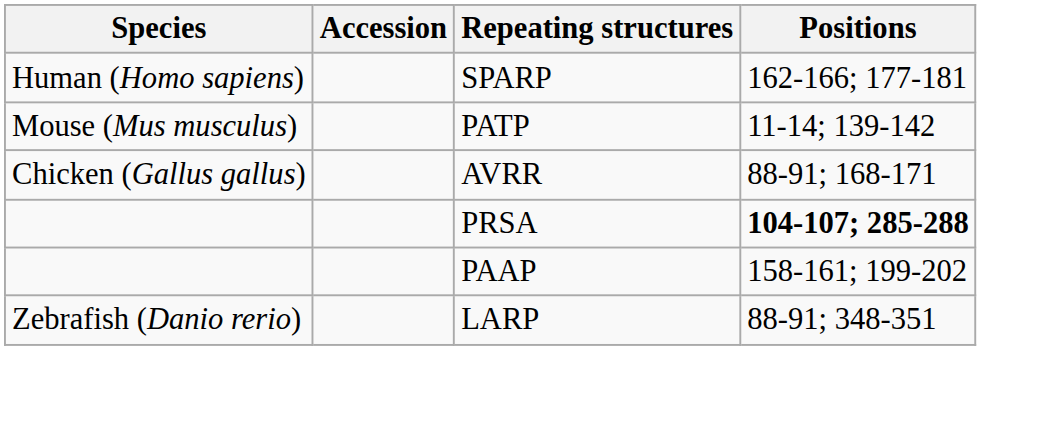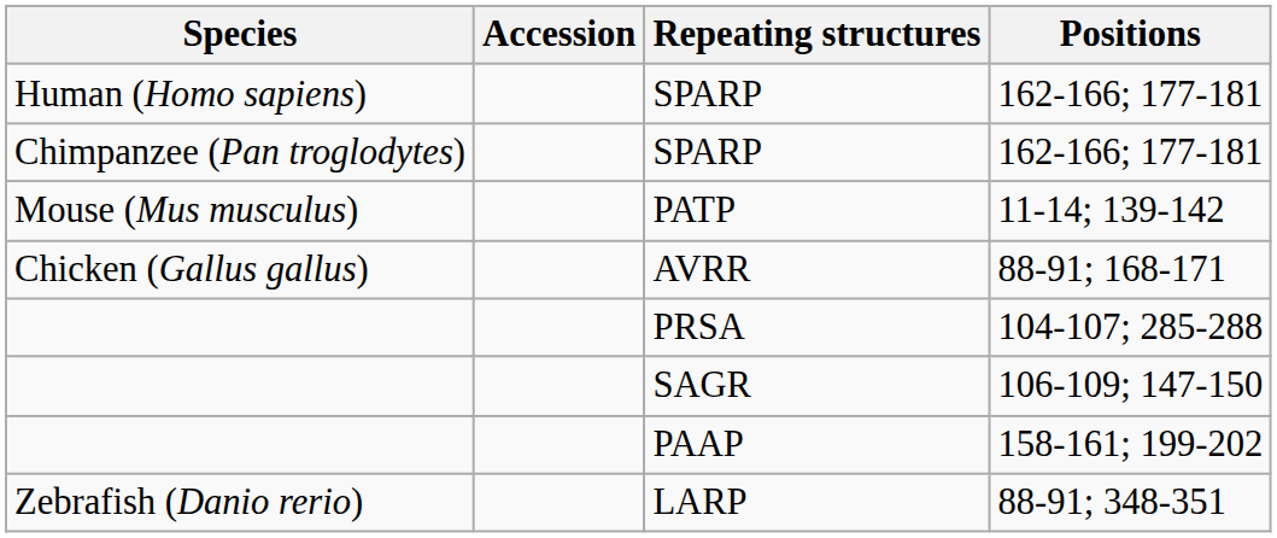+ row: Chimpanzee (Pan troglodytes) | SPARP | 162-166; 177-181
PRSA | Positions: bold -> normal
+ row: SAGR | 106-109; 147-150
